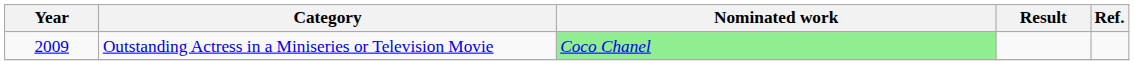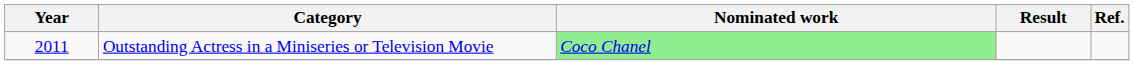Outstanding Actress in a Miniseries or Television Movie | Year: 2009 -> 2011
